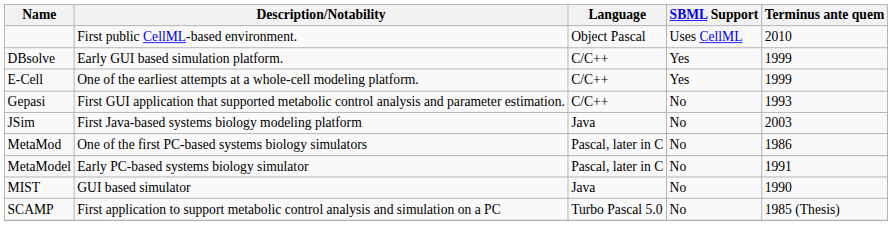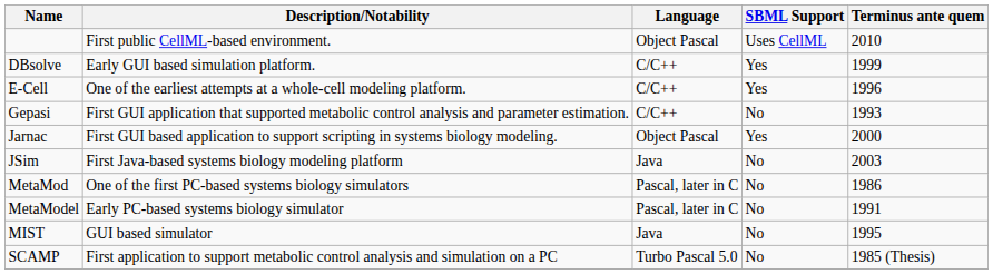E-Cell | Terminus ante quem: 1999 -> 1996
+ row: Jarnac | First GUI based application to support scripting in systems biology modeling. | Object Pascal | Yes | 2000
MIST | Terminus ante quem: 1990 -> 1995
